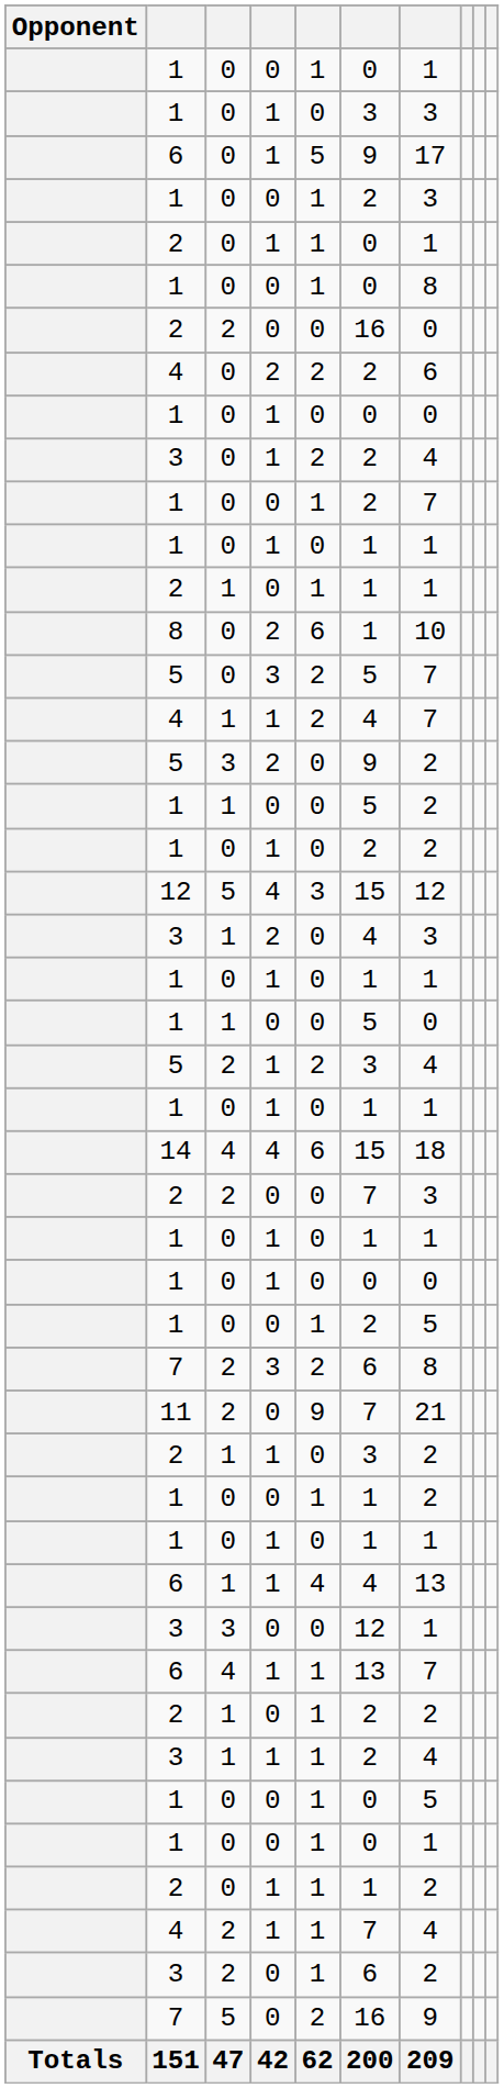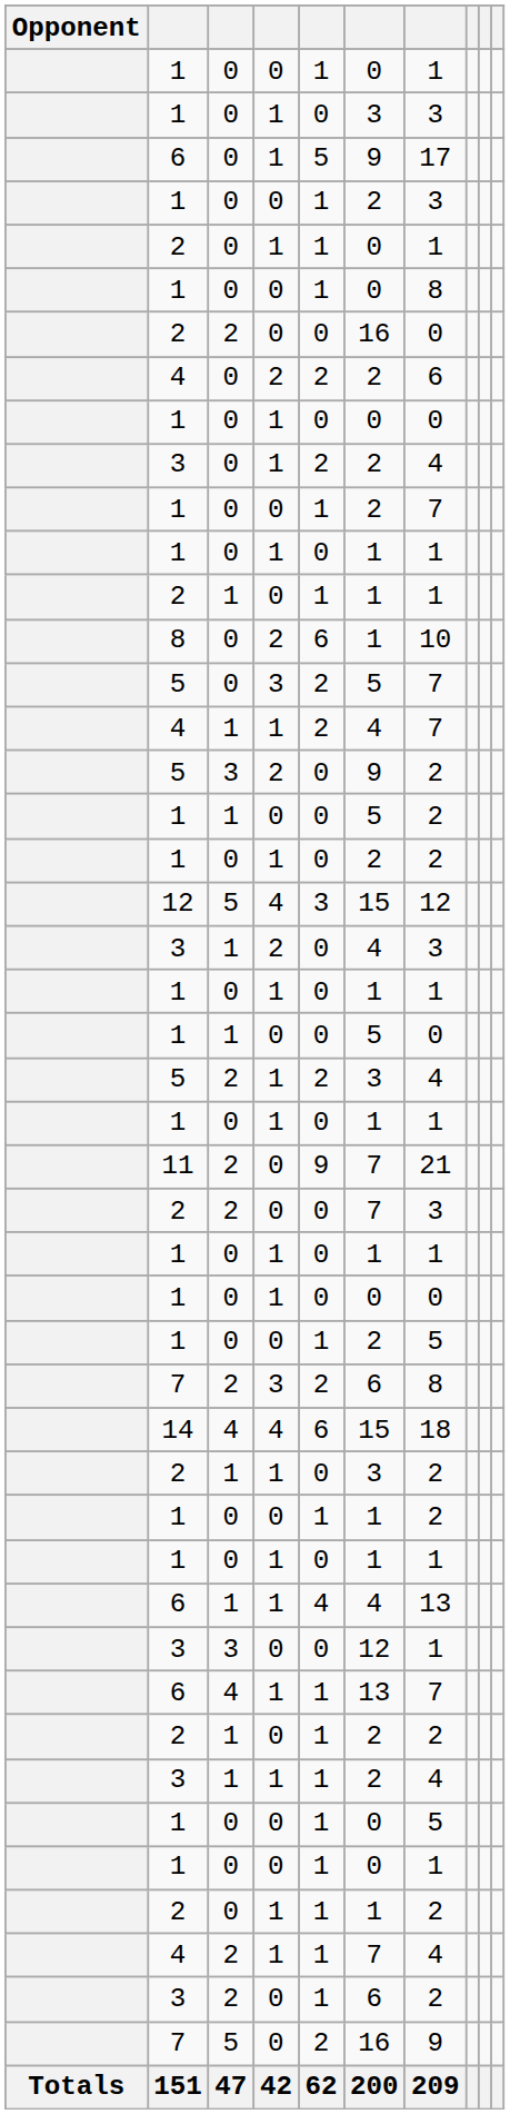rows swapped: 14 <-> 11
